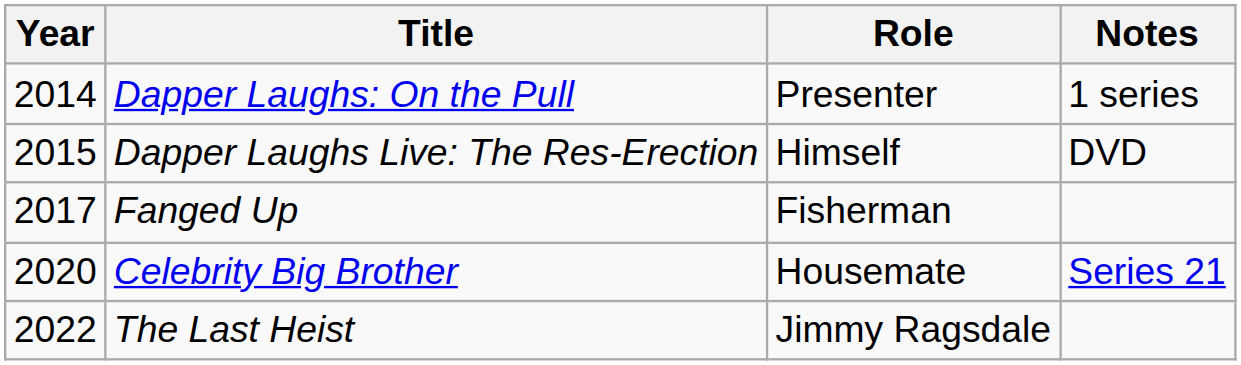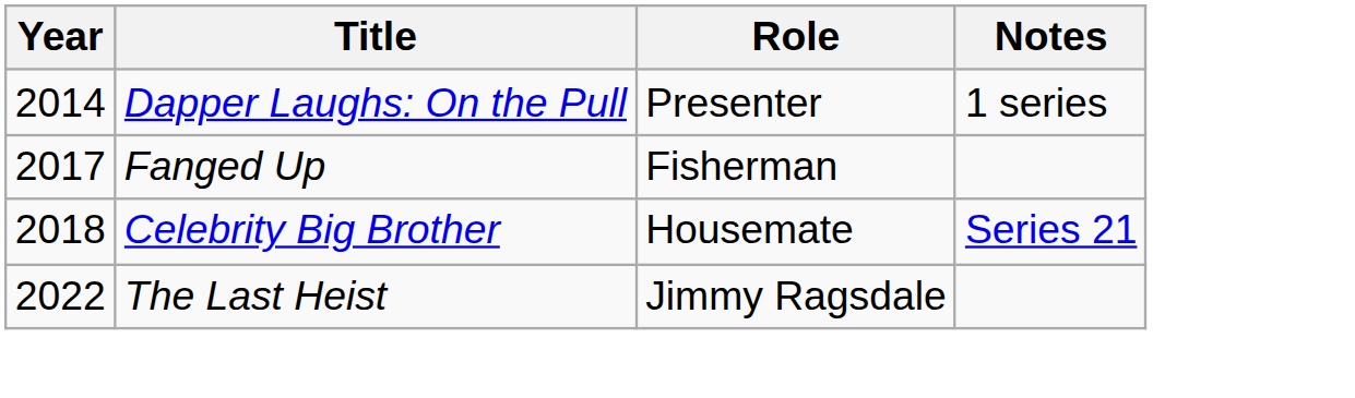- row: 2015 | Dapper Laughs Live: The Res-Erection | Himself | DVD
Celebrity Big Brother | Year: 2020 -> 2018
